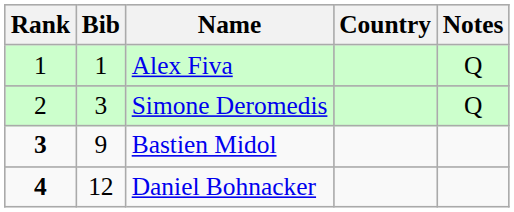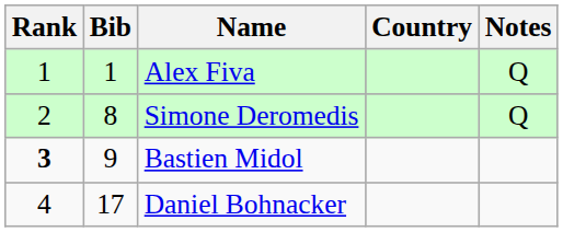Simone Deromedis | Bib: 3 -> 8
Daniel Bohnacker | Rank: bold -> normal
Daniel Bohnacker | Bib: 12 -> 17
